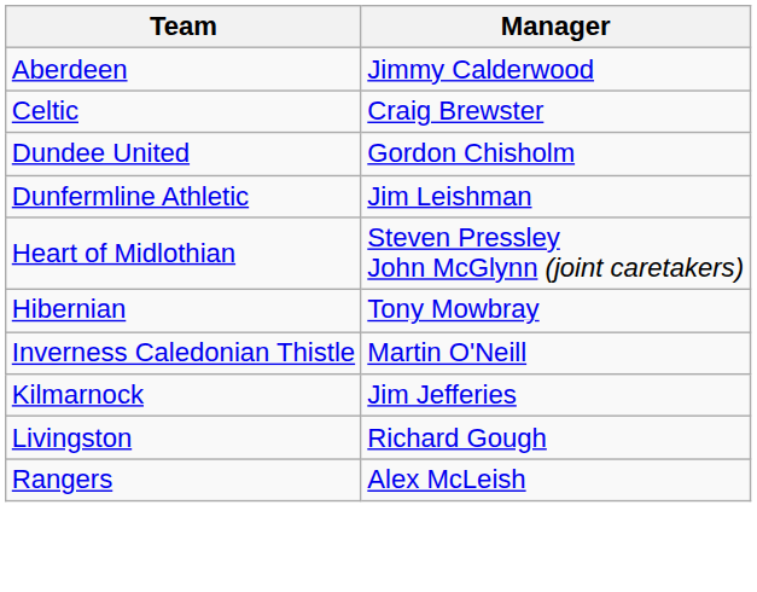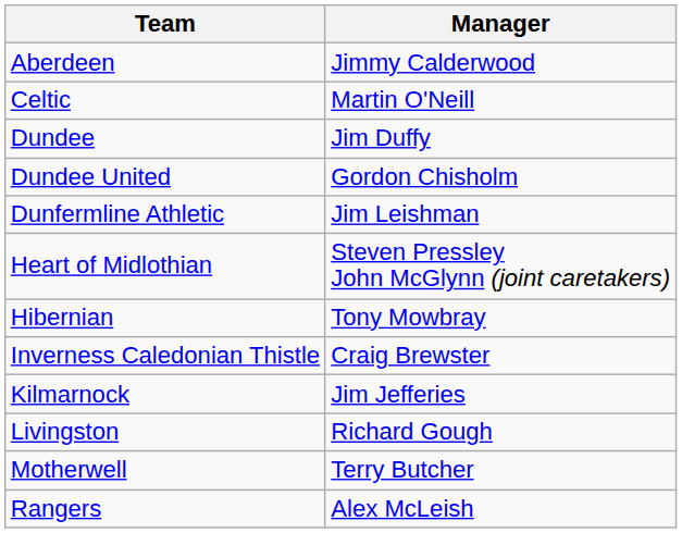Celtic | Manager: Craig Brewster -> Martin O'Neill
+ row: Dundee | Jim Duffy
Inverness Caledonian Thistle | Manager: Martin O'Neill -> Craig Brewster
+ row: Motherwell | Terry Butcher
